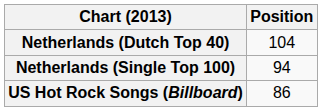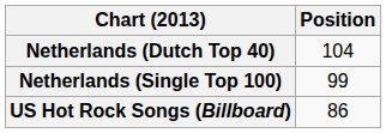Netherlands (Single Top 100) | Position: 94 -> 99
